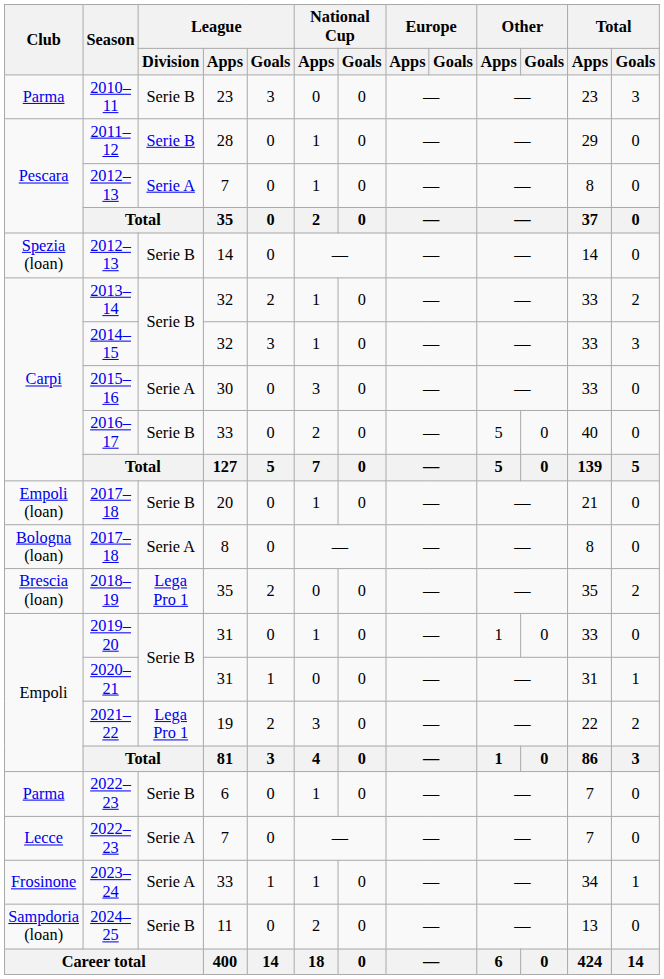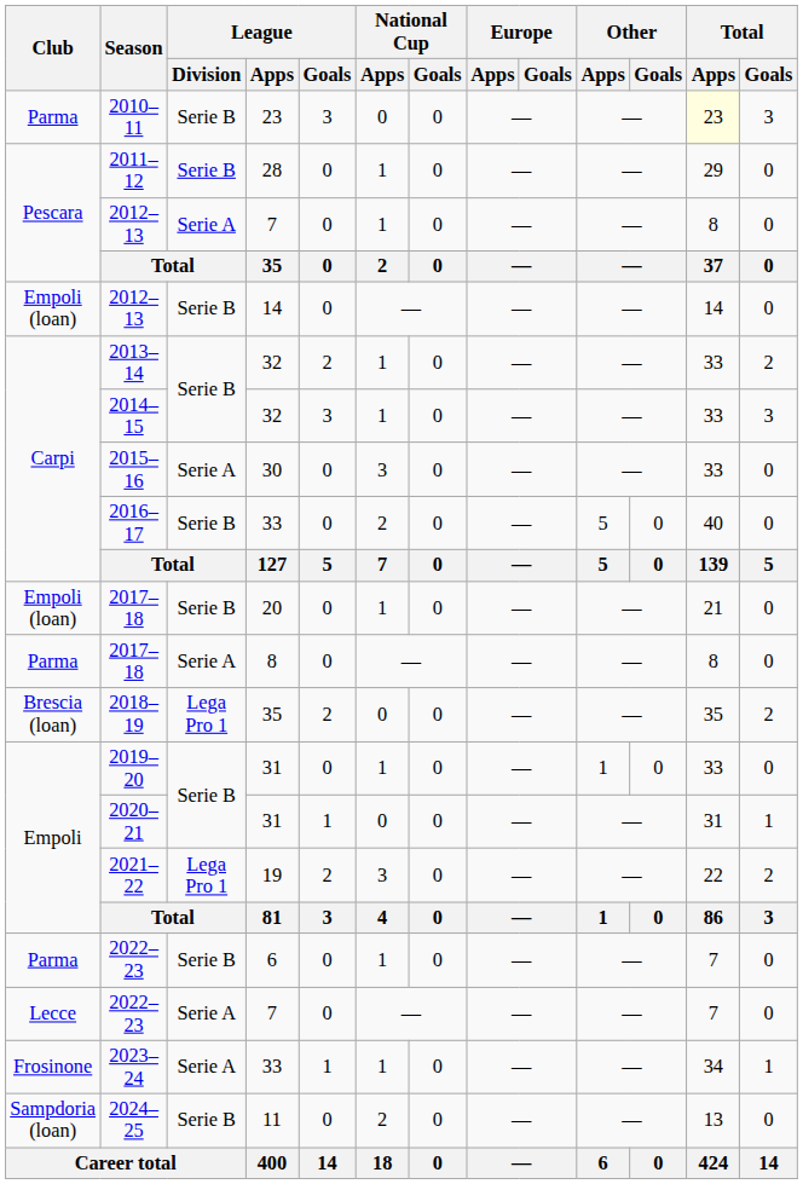2010–11 | Total / Apps: no background -> lightyellow background
2012–13 / 14 | Club: Spezia (loan) -> Empoli (loan)
2017–18 / 8 | Club: Bologna (loan) -> Parma
